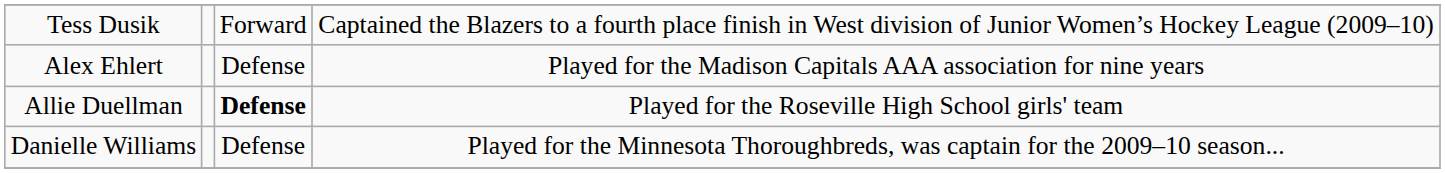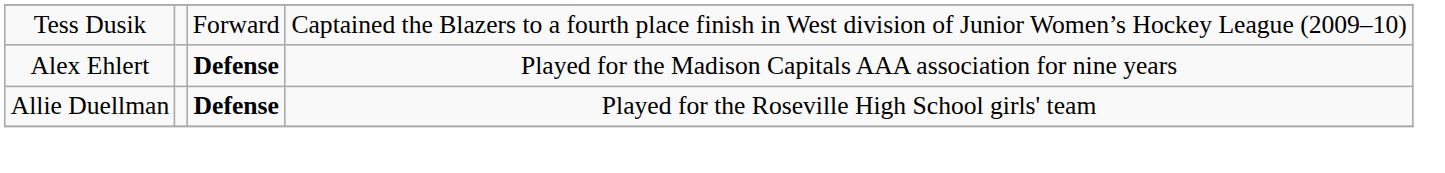Alex Ehlert | column 3: normal -> bold
- row: Danielle Williams | Defense | Played for the Minnesota Thoroughbreds, was captain for the 2009–10 season...
